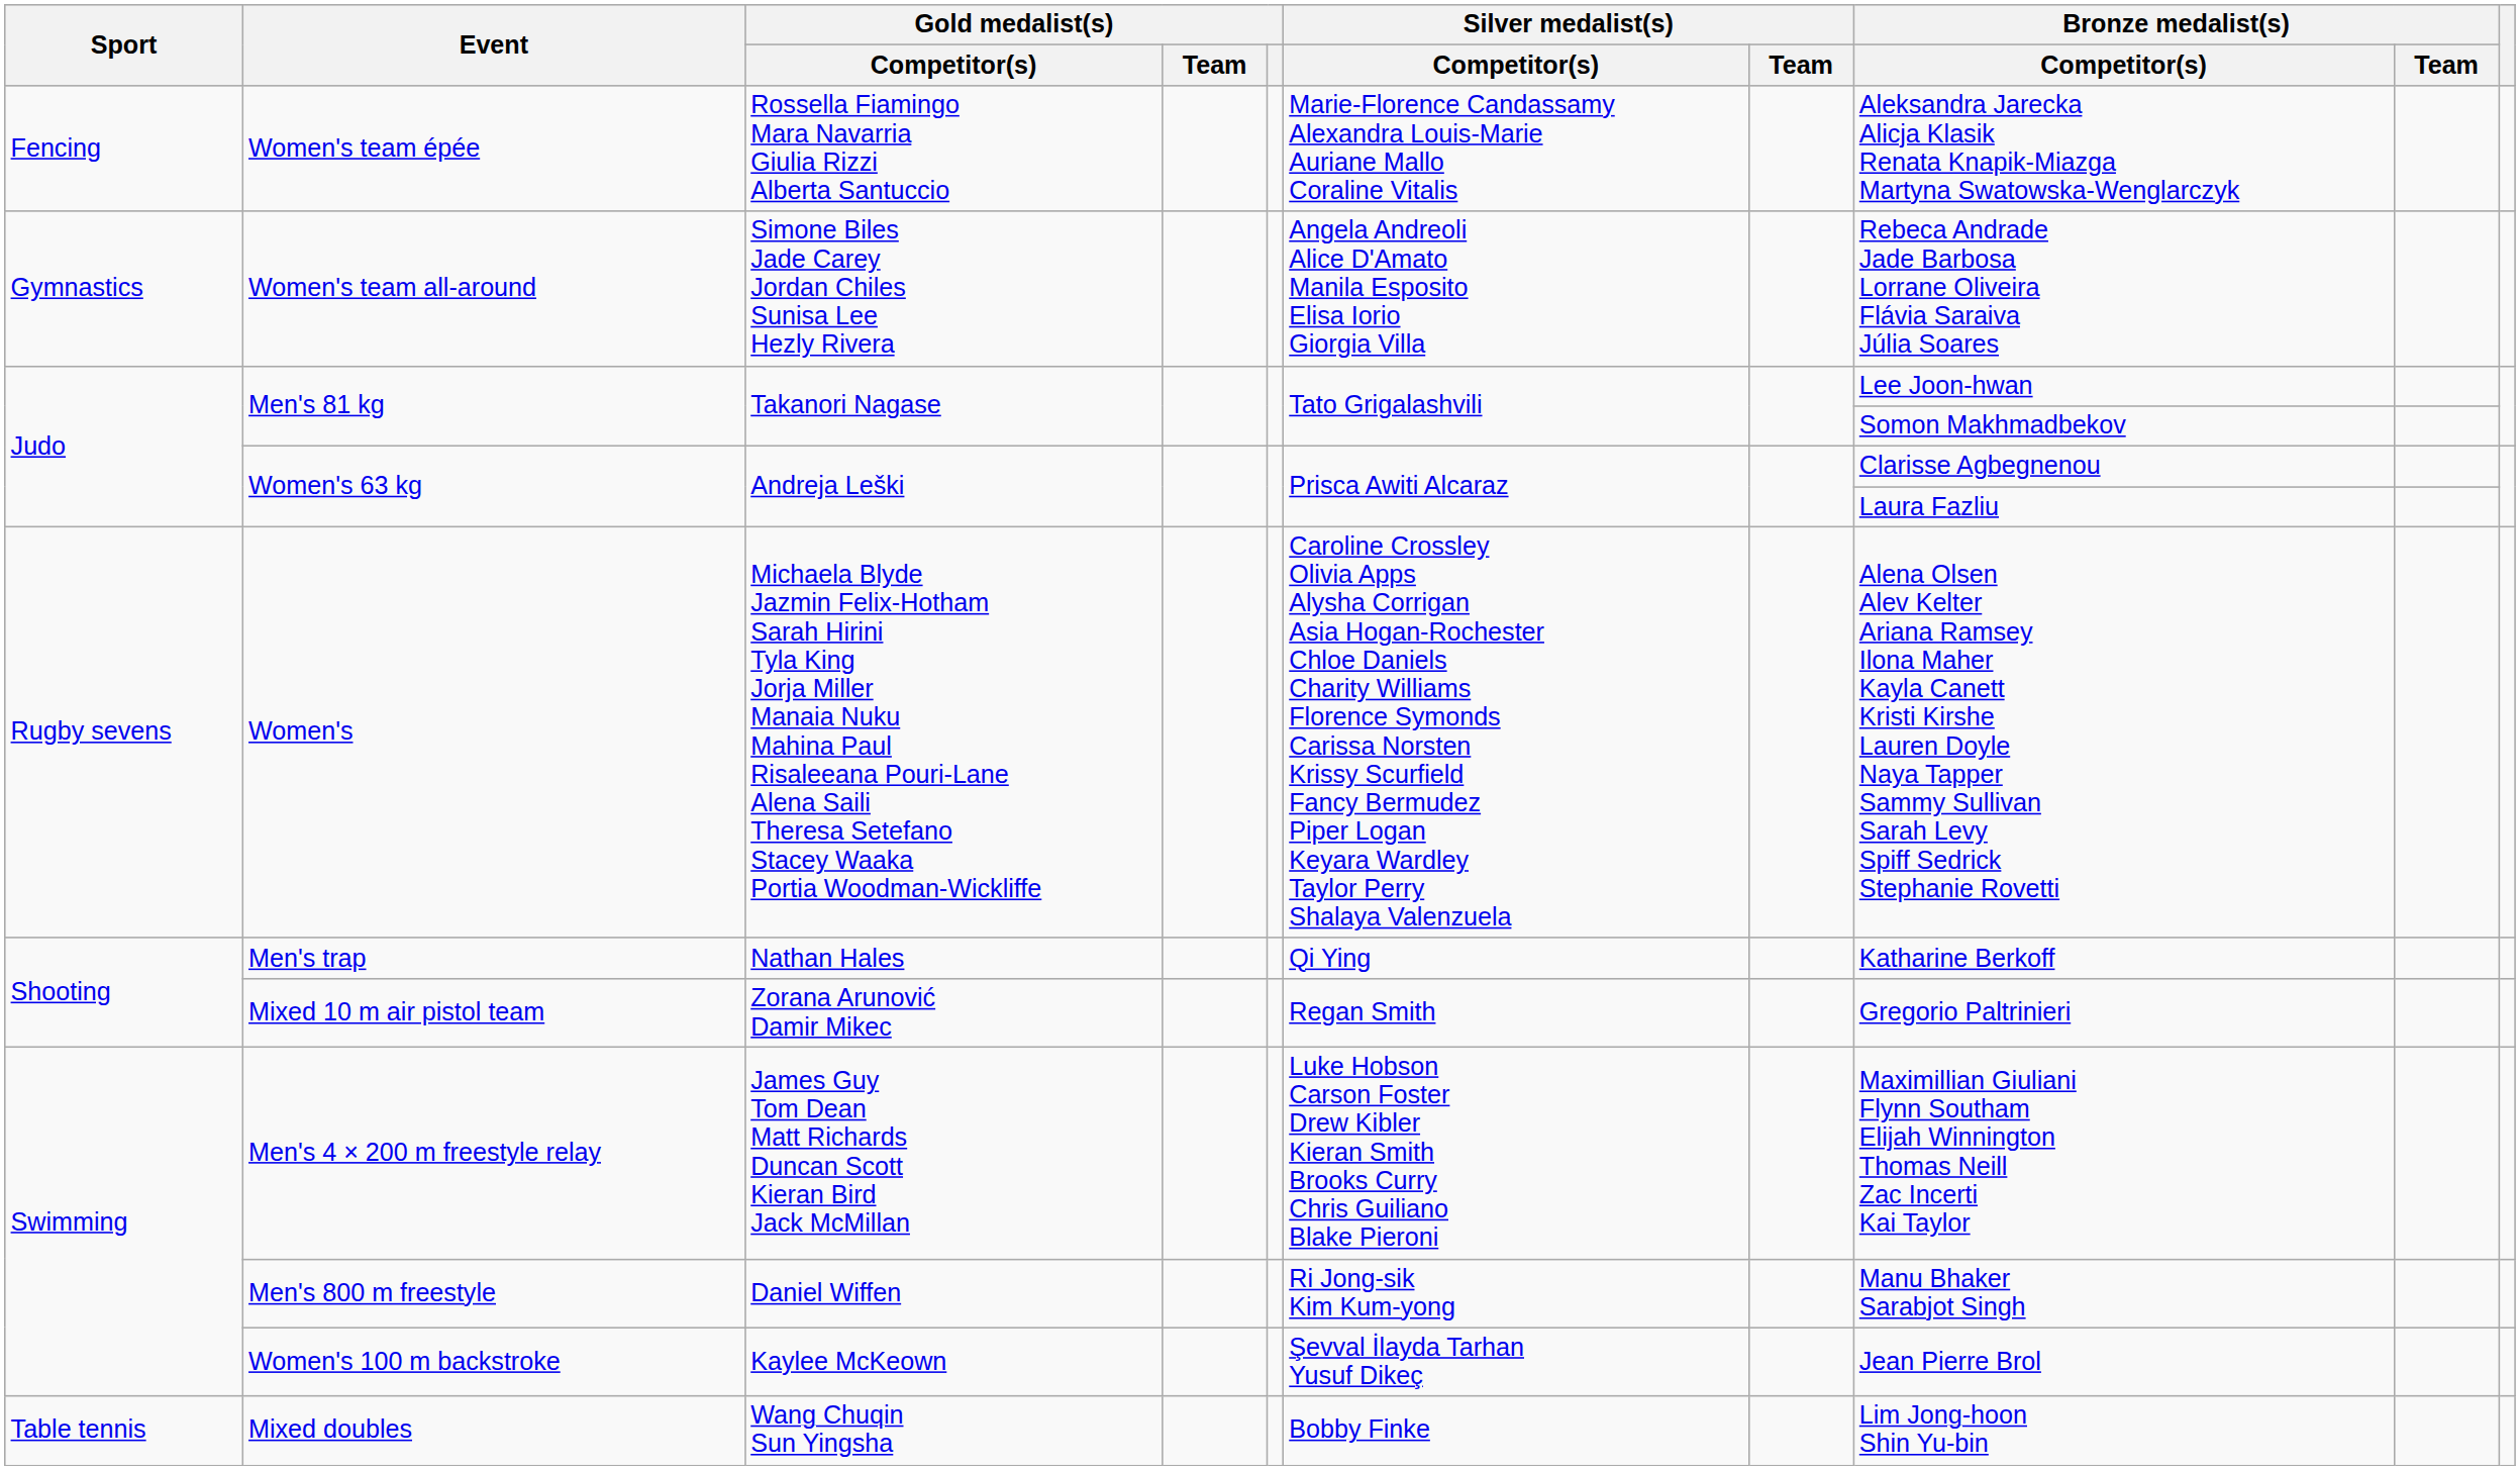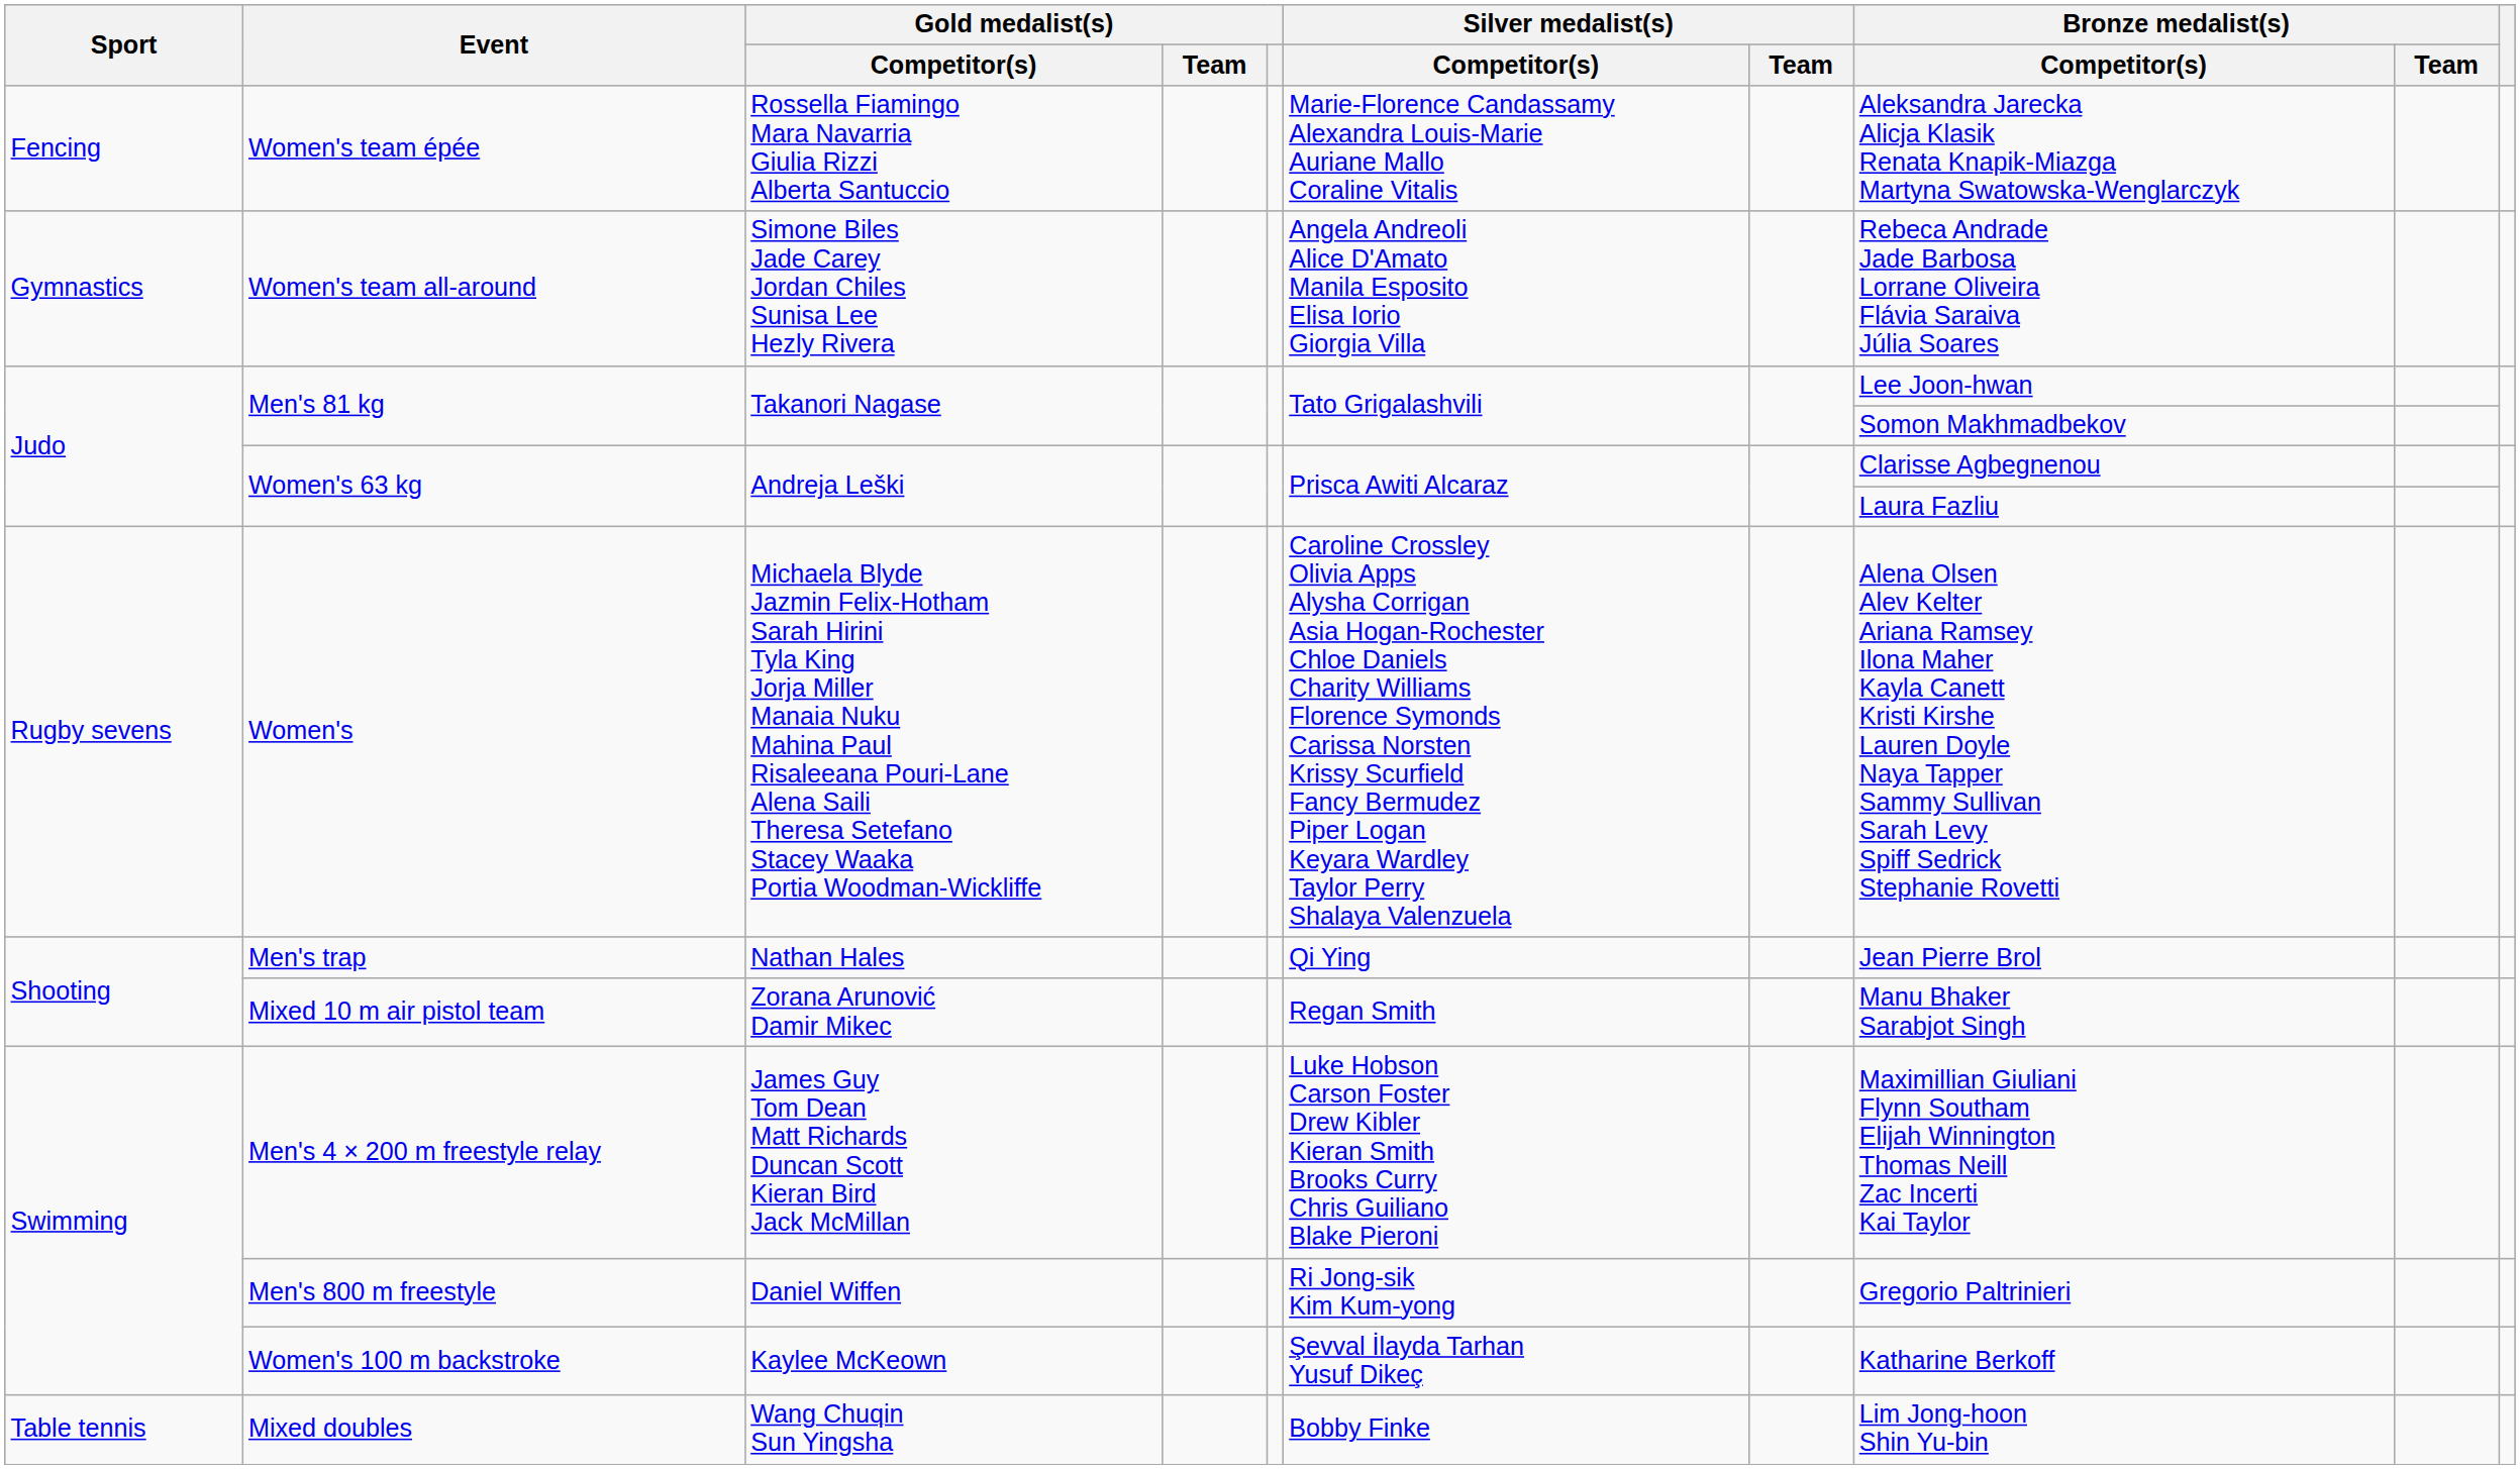Men's trap | Bronze medalist(s) / Competitor(s): Katharine Berkoff -> Jean Pierre Brol
Mixed 10 m air pistol team | Bronze medalist(s) / Competitor(s): Gregorio Paltrinieri -> Manu Bhaker Sarabjot Singh
Men's 800 m freestyle | Bronze medalist(s) / Competitor(s): Manu Bhaker Sarabjot Singh -> Gregorio Paltrinieri
Women's 100 m backstroke | Bronze medalist(s) / Competitor(s): Jean Pierre Brol -> Katharine Berkoff
